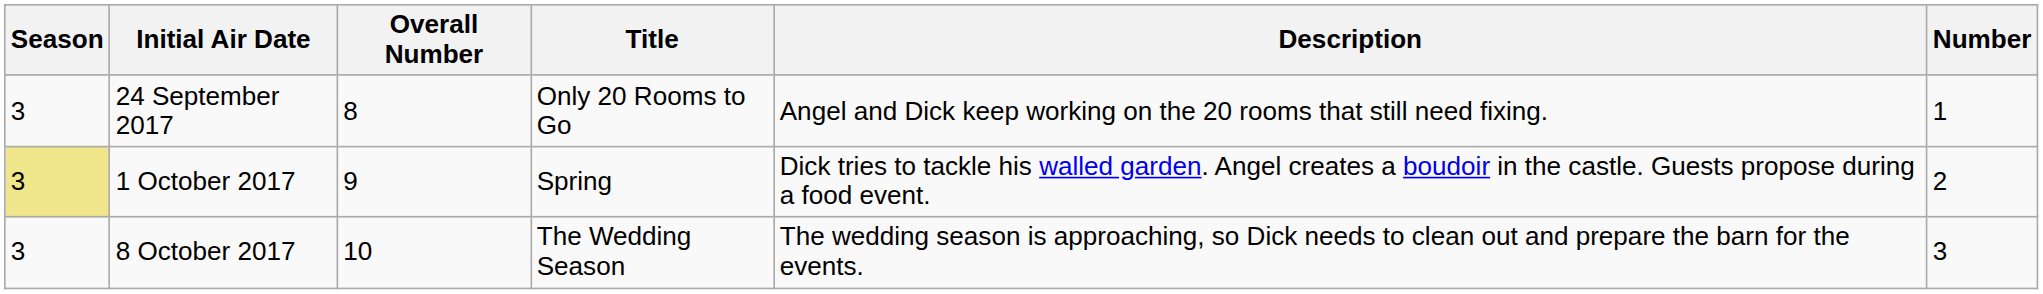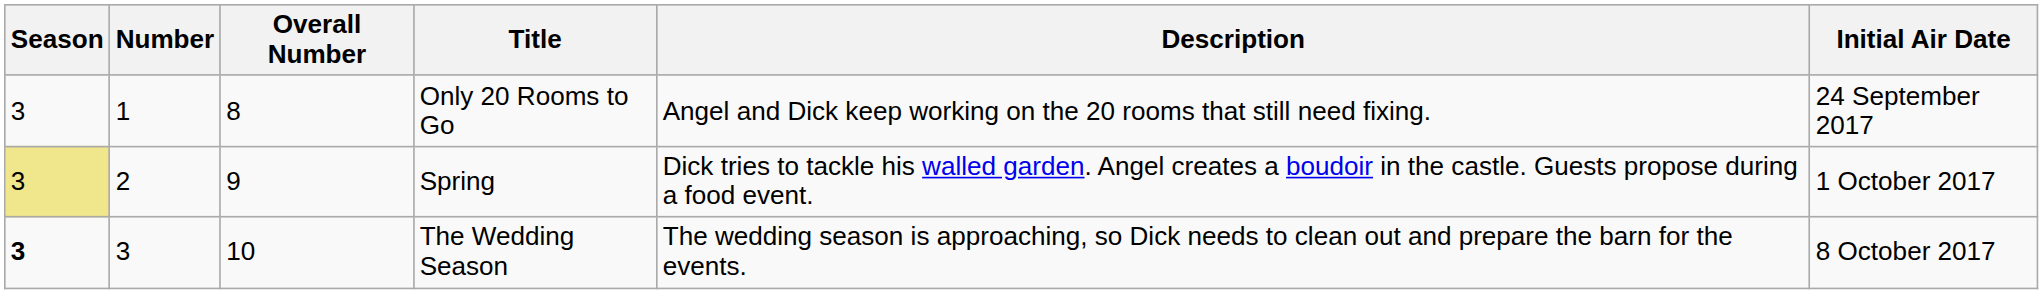columns swapped: Number <-> Initial Air Date
The Wedding Season | Season: normal -> bold
